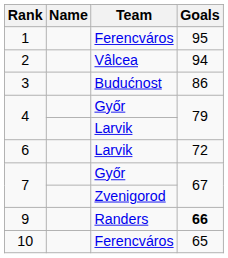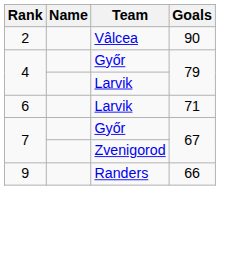- row: 1 | Ferencváros | 95
2 | Goals: 94 -> 90
- row: 3 | Budućnost | 86
6 | Goals: 72 -> 71
9 | Goals: bold -> normal
- row: 10 | Ferencváros | 65
